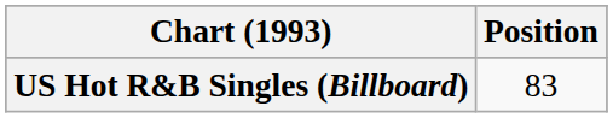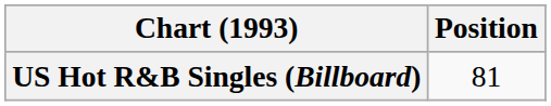US Hot R&B Singles (Billboard) | Position: 83 -> 81
